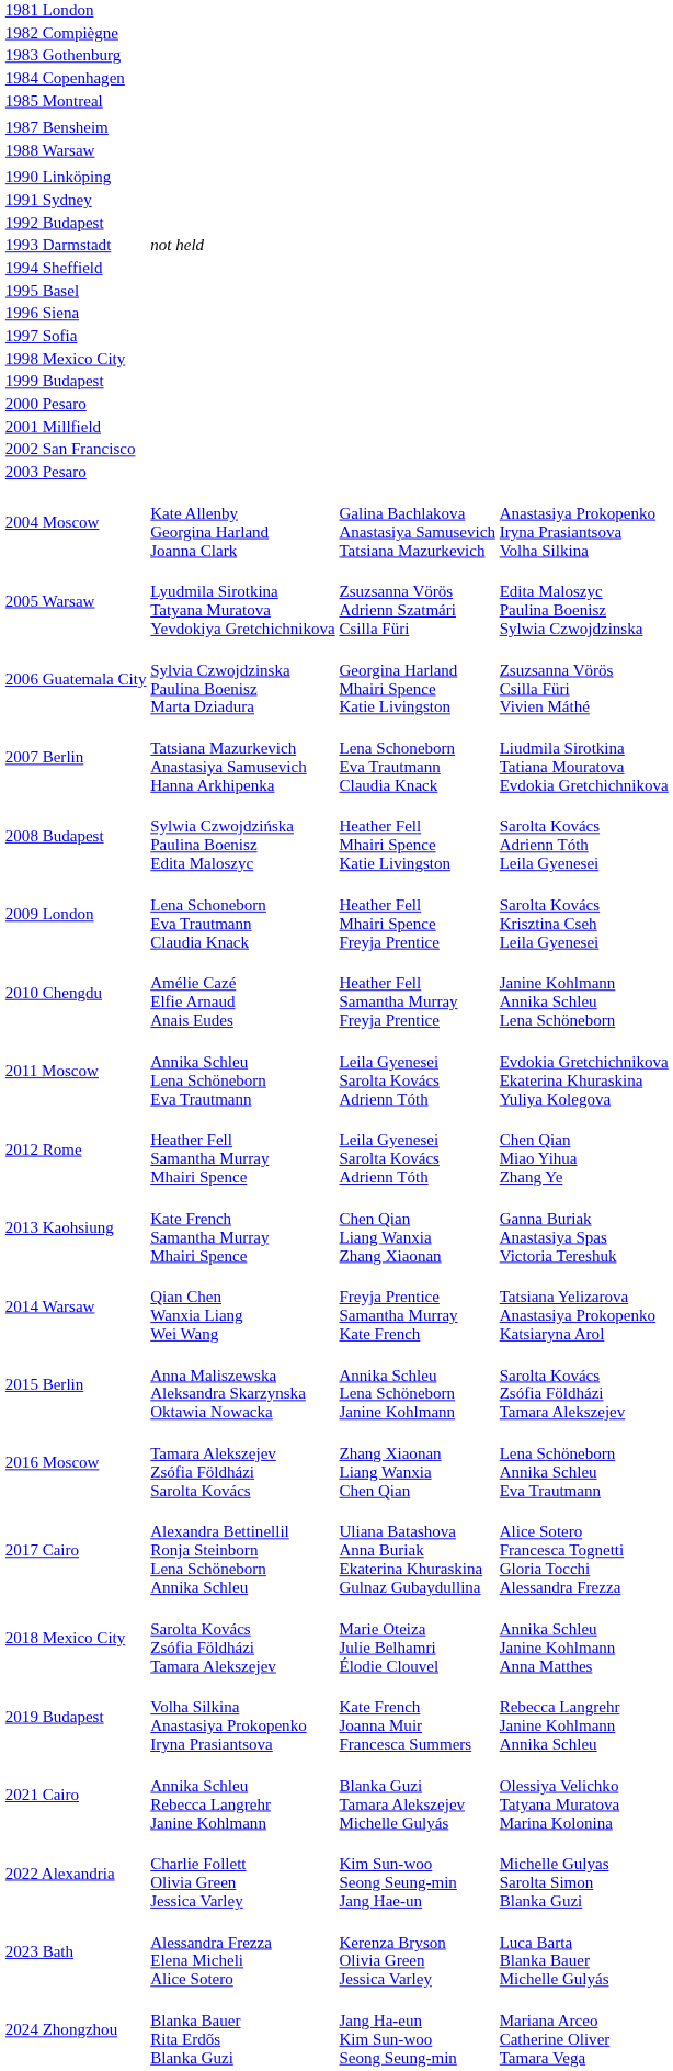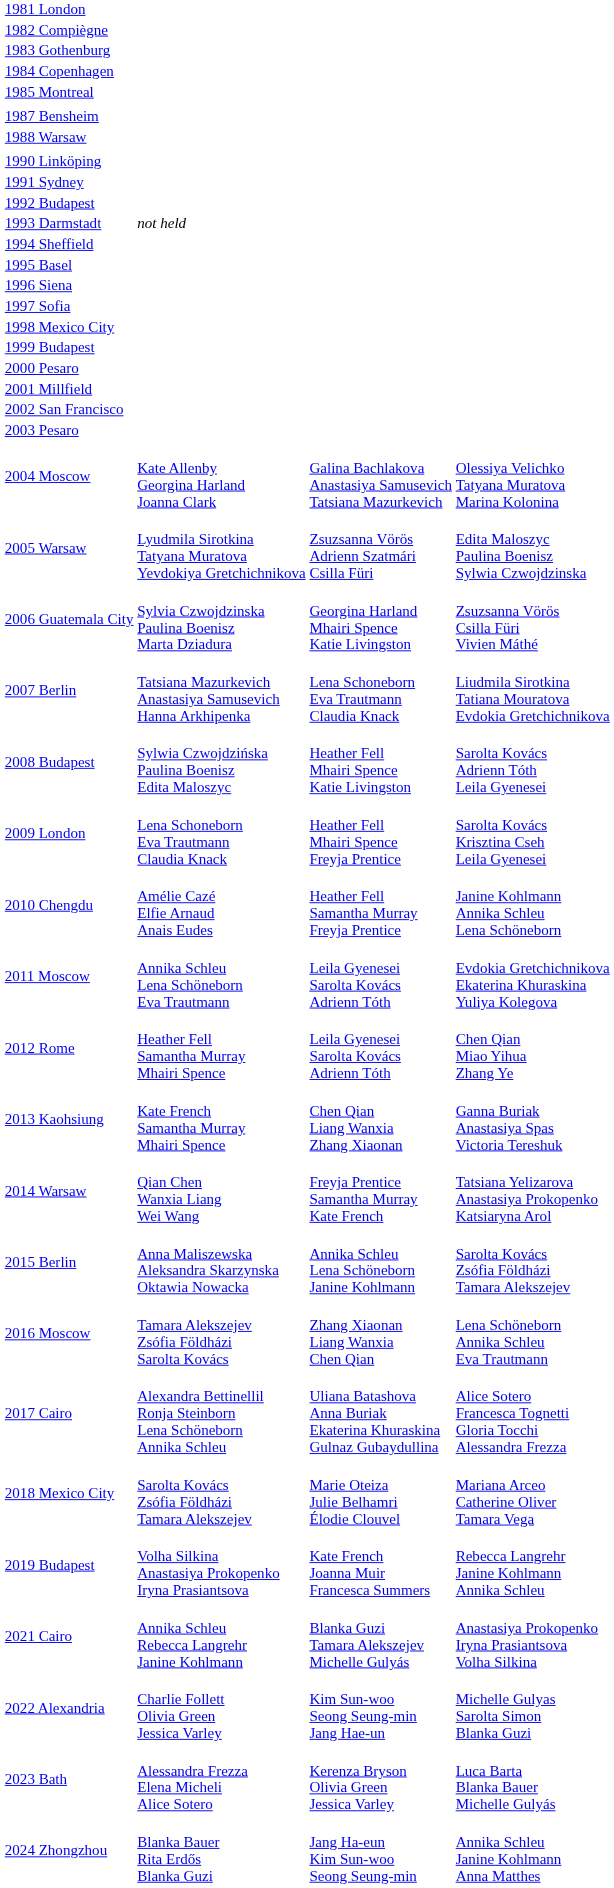2004 Moscow | column 4: Anastasiya Prokopenko Iryna Prasiantsova Volha Silkina -> Olessiya Velichko Tatyana Muratova Marina Kolonina
2018 Mexico City | column 4: Annika Schleu Janine Kohlmann Anna Matthes -> Mariana Arceo Catherine Oliver Tamara Vega
2021 Cairo | column 4: Olessiya Velichko Tatyana Muratova Marina Kolonina -> Anastasiya Prokopenko Iryna Prasiantsova Volha Silkina
2024 Zhongzhou | column 4: Mariana Arceo Catherine Oliver Tamara Vega -> Annika Schleu Janine Kohlmann Anna Matthes
